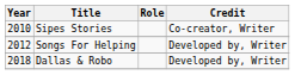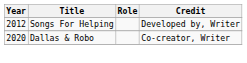- row: 2010 | Sipes Stories | Co-creator, Writer
Dallas & Robo | Year: 2018 -> 2020
Dallas & Robo | Credit: Developed by, Writer -> Co-creator, Writer
